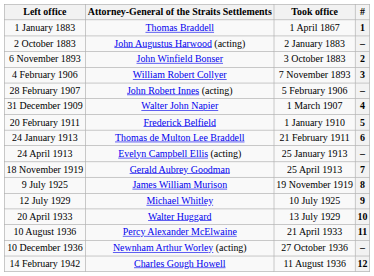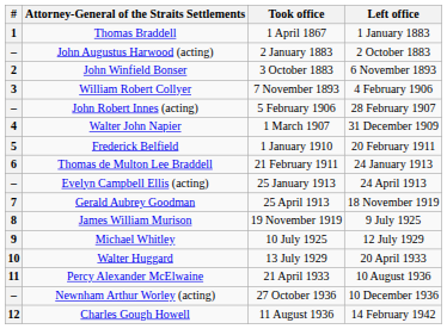columns swapped: # <-> Left office
